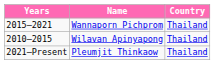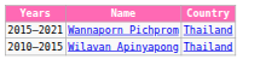- row: 2021–Present | Pleumjit Thinkaow | Thailand
